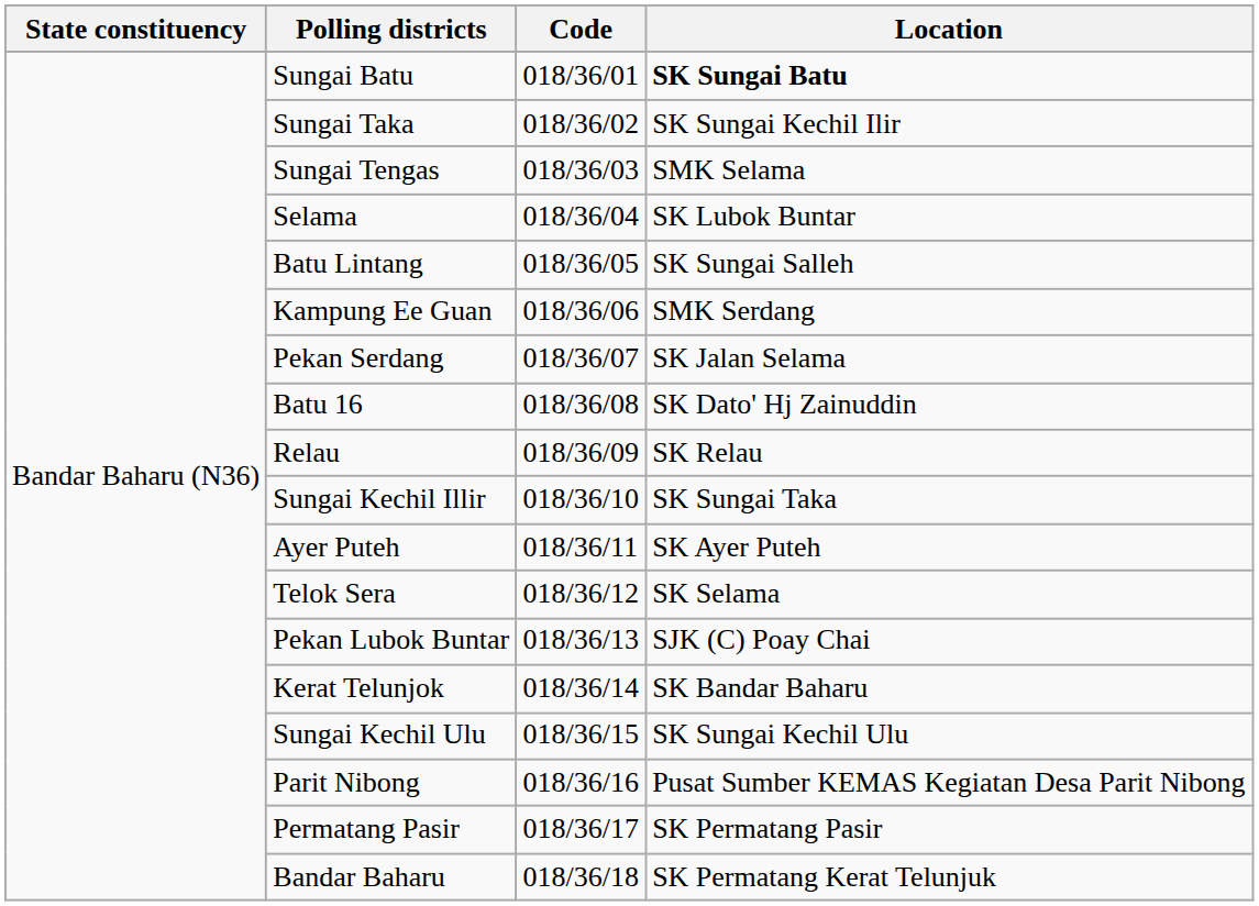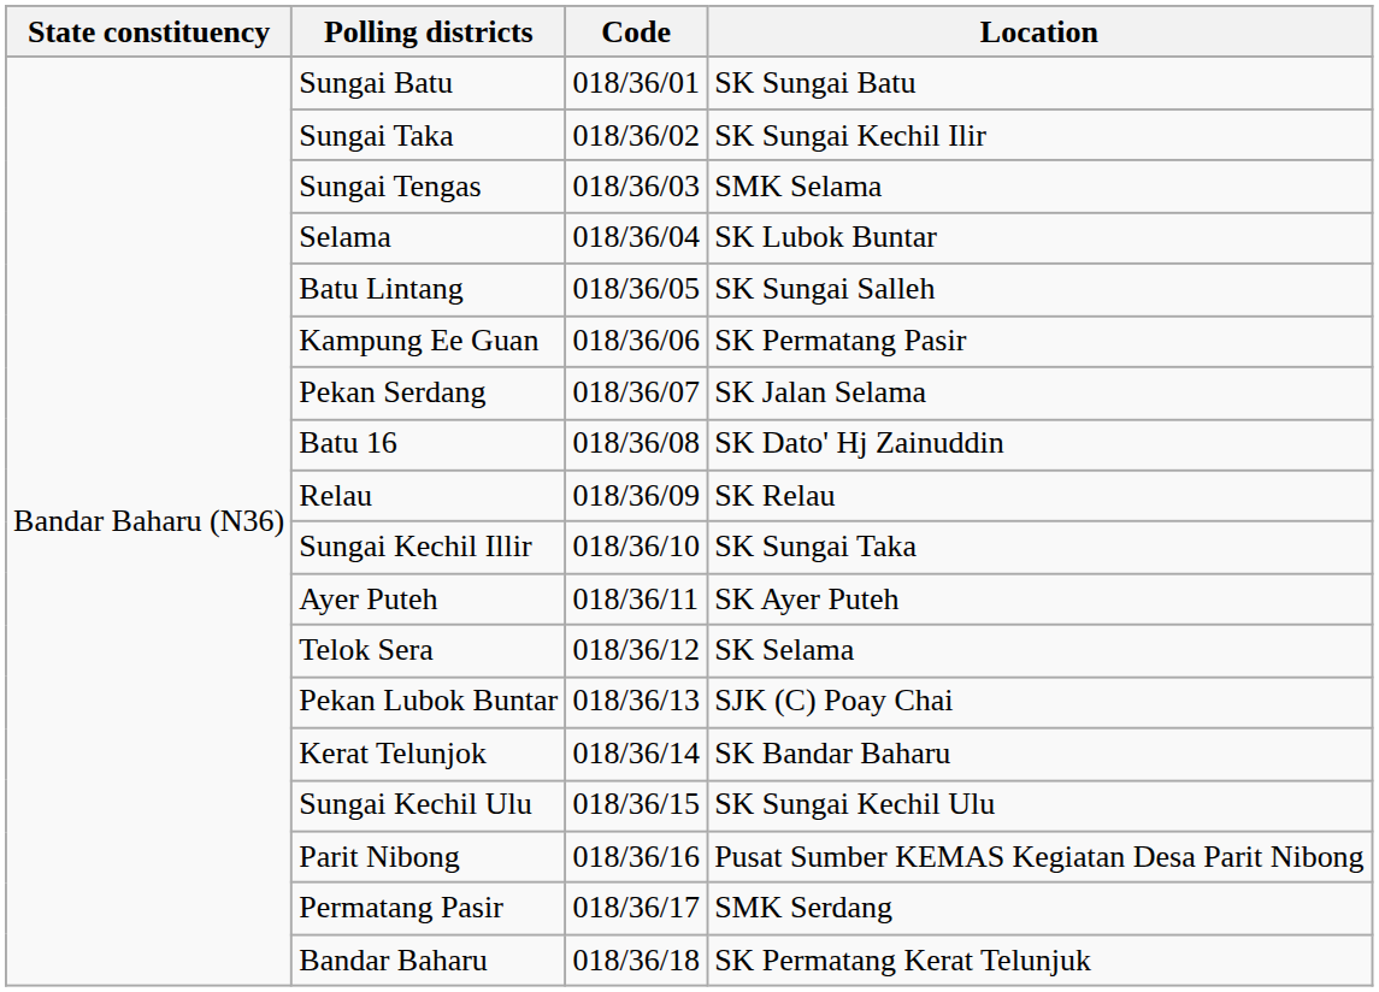Sungai Batu | Location: bold -> normal
Kampung Ee Guan | Location: SMK Serdang -> SK Permatang Pasir
Permatang Pasir | Location: SK Permatang Pasir -> SMK Serdang
